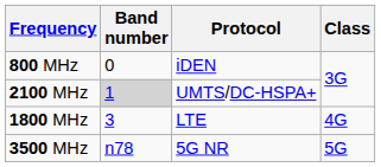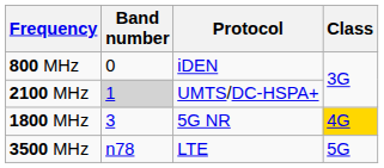1800 MHz | Protocol: LTE -> 5G NR
1800 MHz | Class: no background -> gold background
3500 MHz | Protocol: 5G NR -> LTE
